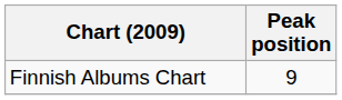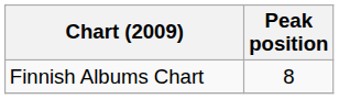Finnish Albums Chart | Peak position: 9 -> 8
